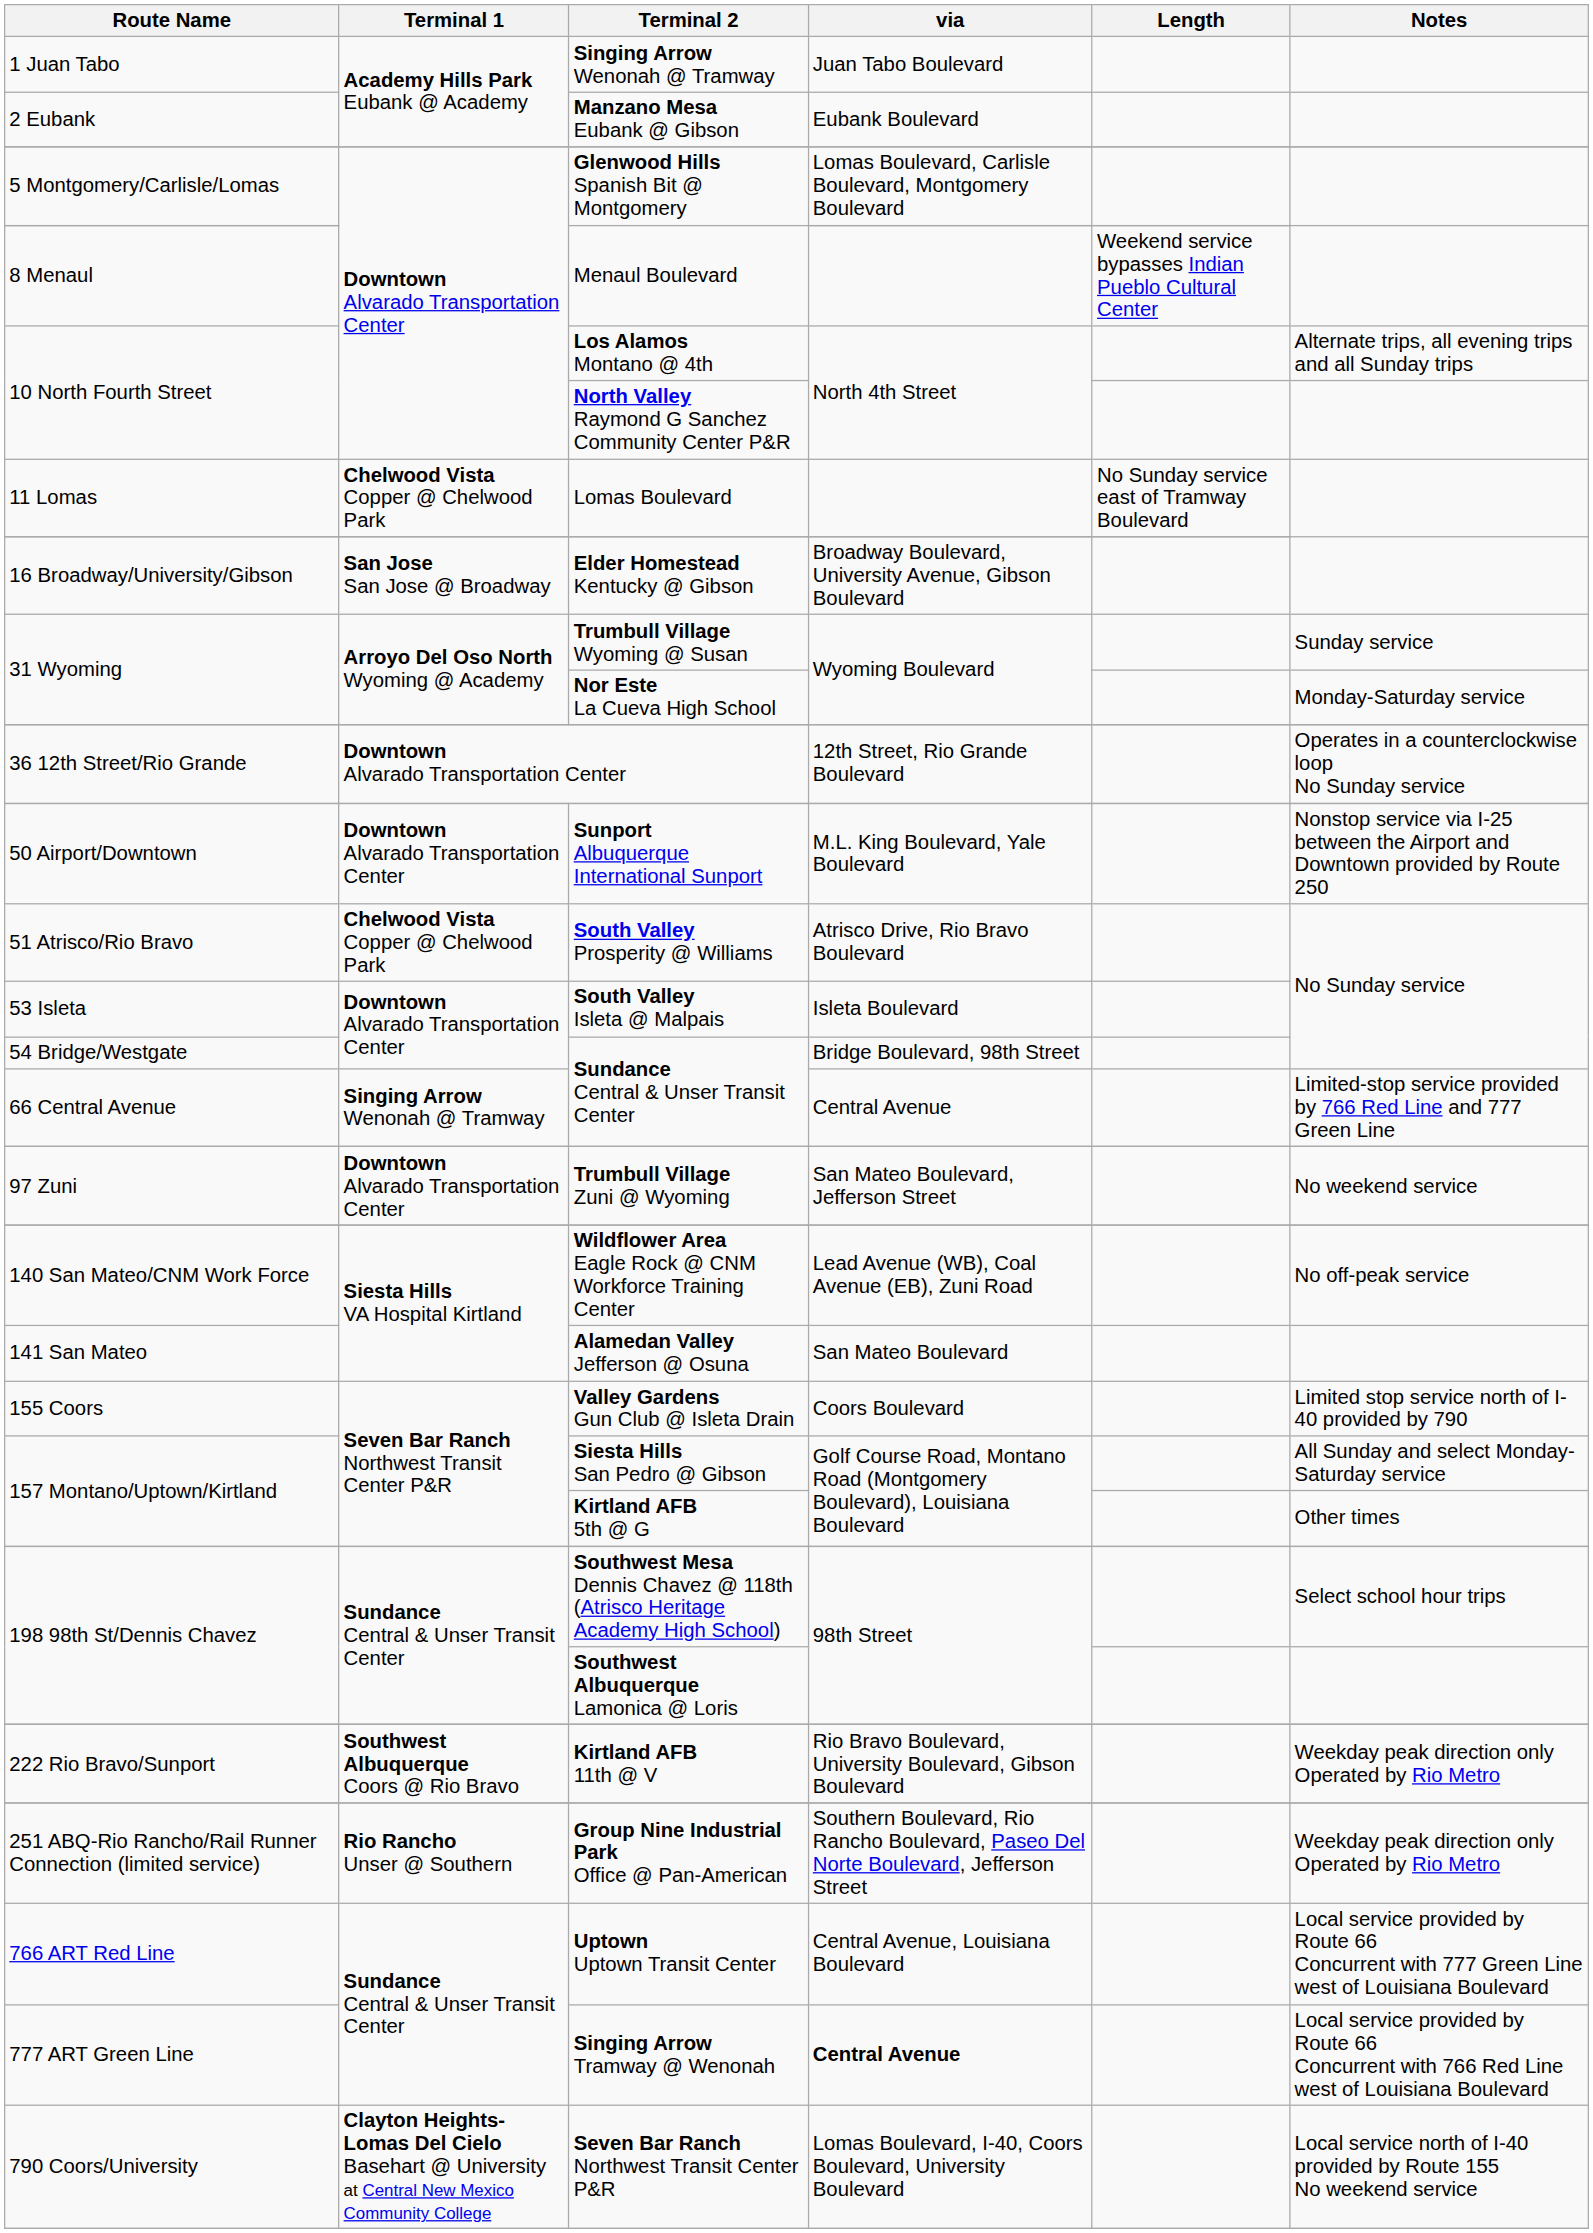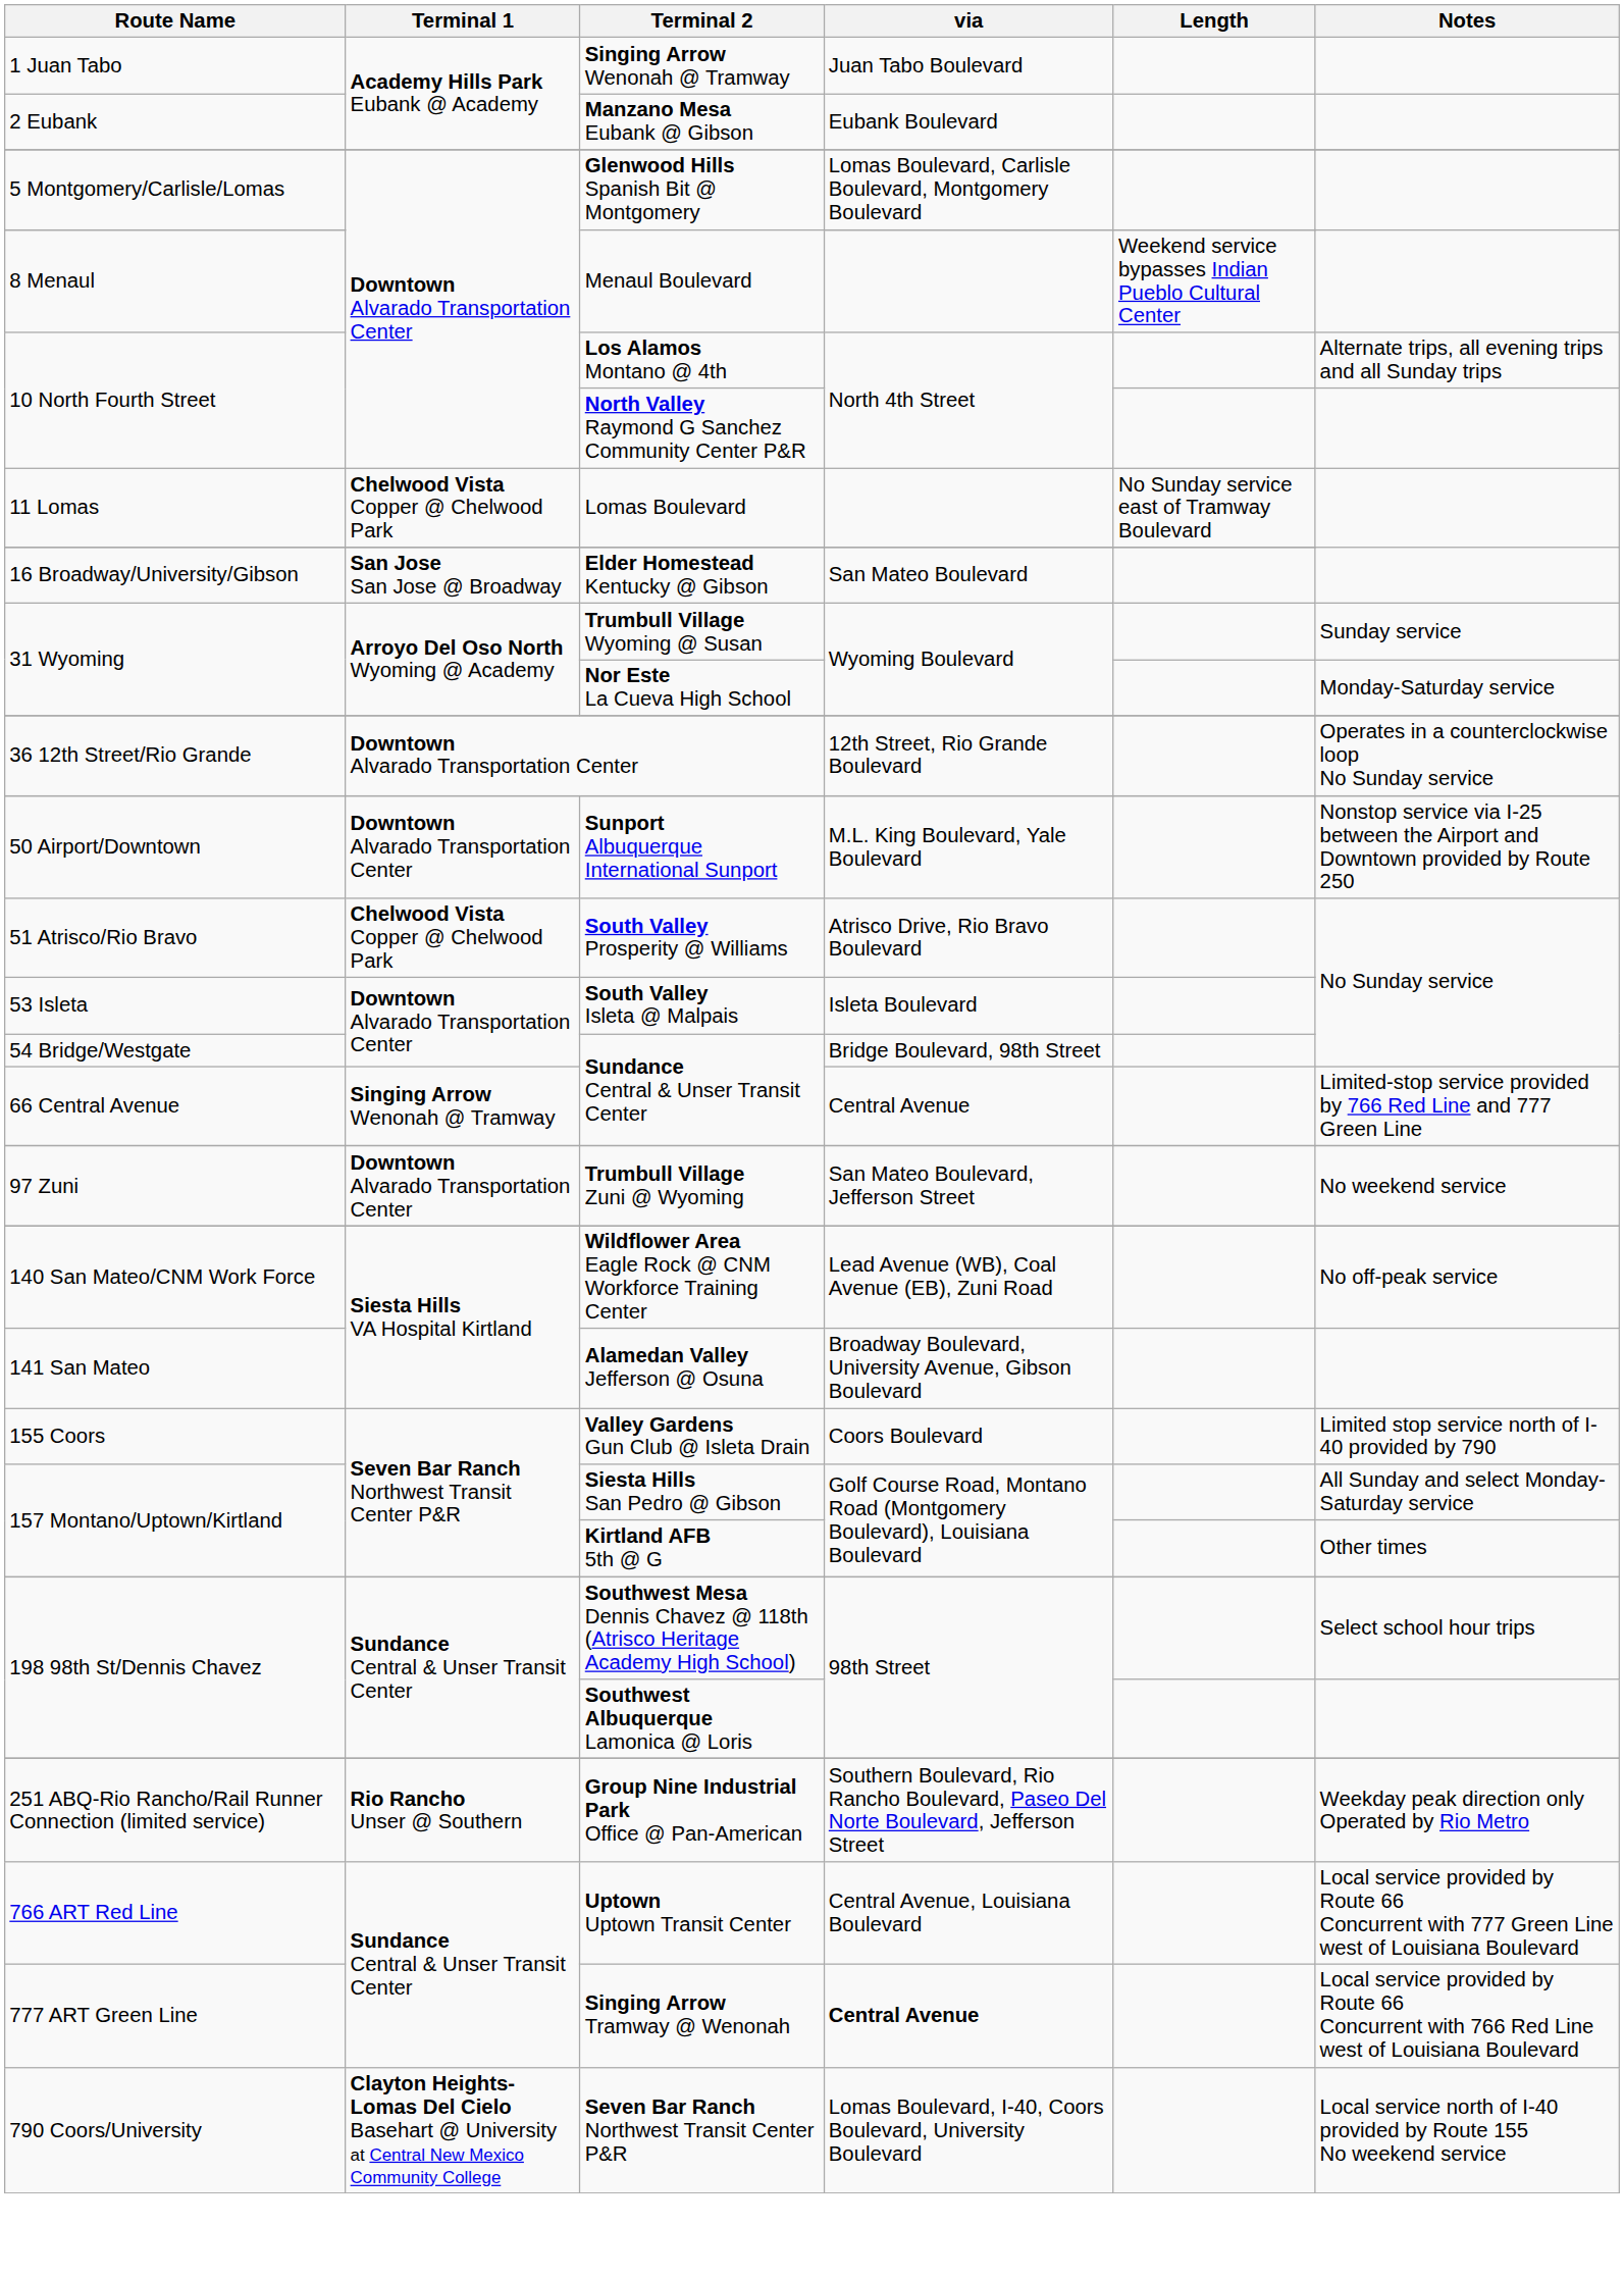Elder Homestead Kentucky @ Gibson | via: Broadway Boulevard, University Avenue, Gibson Boulevard -> San Mateo Boulevard
Alamedan Valley Jefferson @ Osuna | via: San Mateo Boulevard -> Broadway Boulevard, University Avenue, Gibson Boulevard
- row: 222 Rio Bravo/Sunport | Southwest Albuquerque Coors @ Rio Bravo | Kirtland AFB 11th @ V | Rio Bravo Boulevard, University Boulevard, Gibson Boulevard | Weekday peak direction only Operated by Rio Metro
